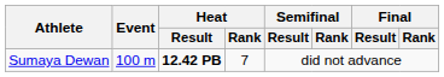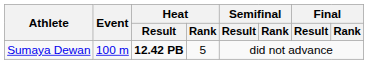Sumaya Dewan | Heat / Rank: 7 -> 5
